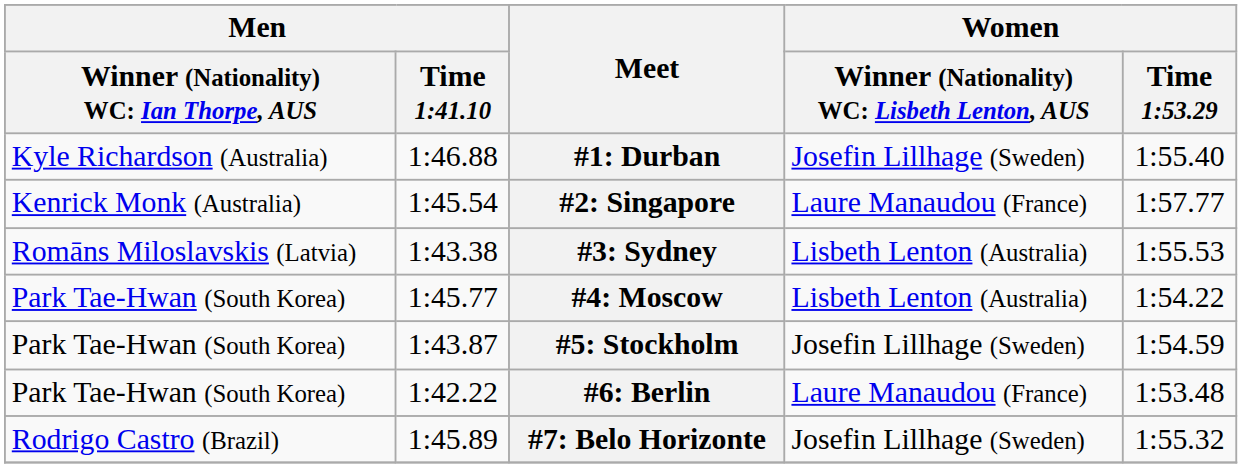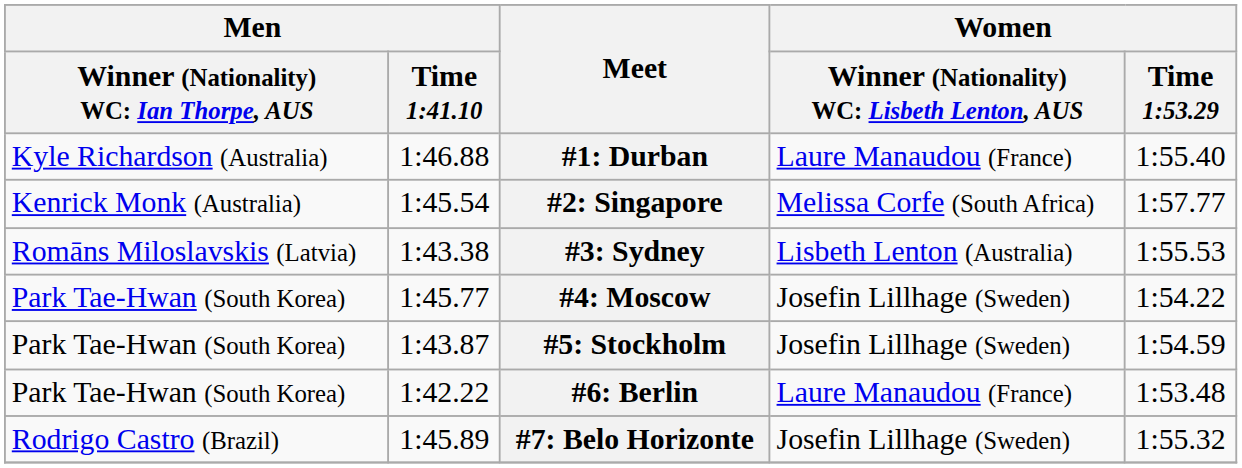#1: Durban | column 4: Josefin Lillhage (Sweden) -> Laure Manaudou (France)
#2: Singapore | column 4: Laure Manaudou (France) -> Melissa Corfe (South Africa)
#4: Moscow | column 4: Lisbeth Lenton (Australia) -> Josefin Lillhage (Sweden)
